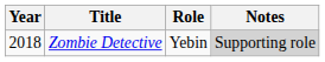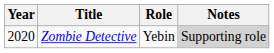Zombie Detective | Year: 2018 -> 2020
